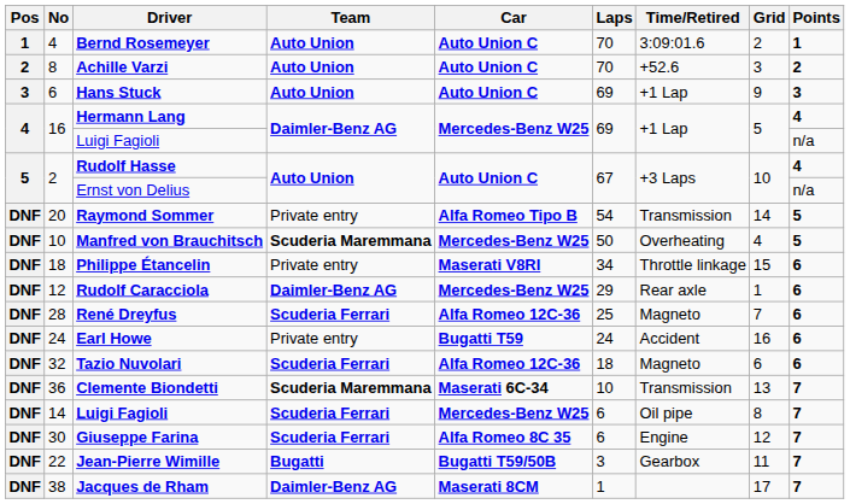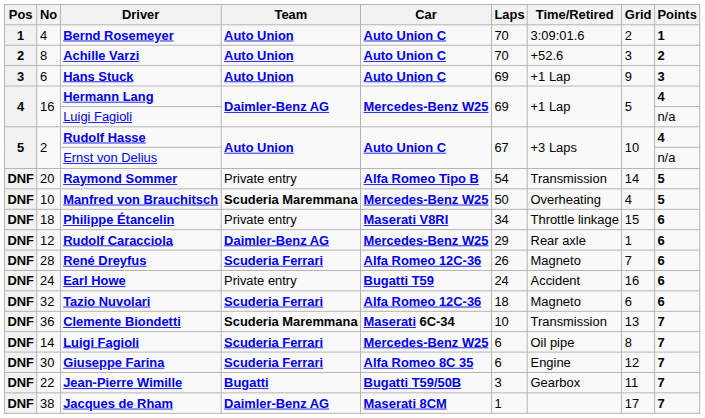René Dreyfus | Laps: 25 -> 26
